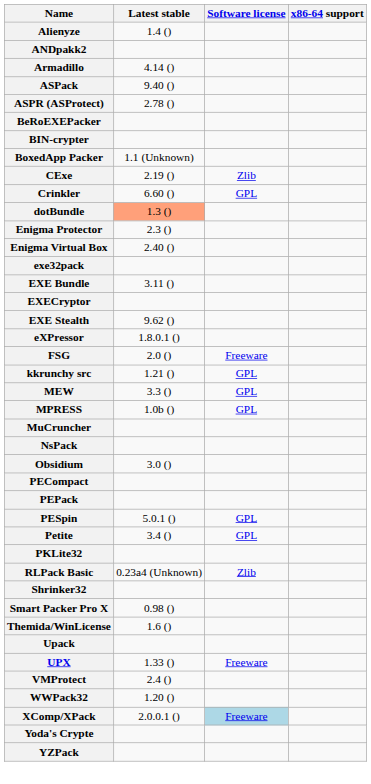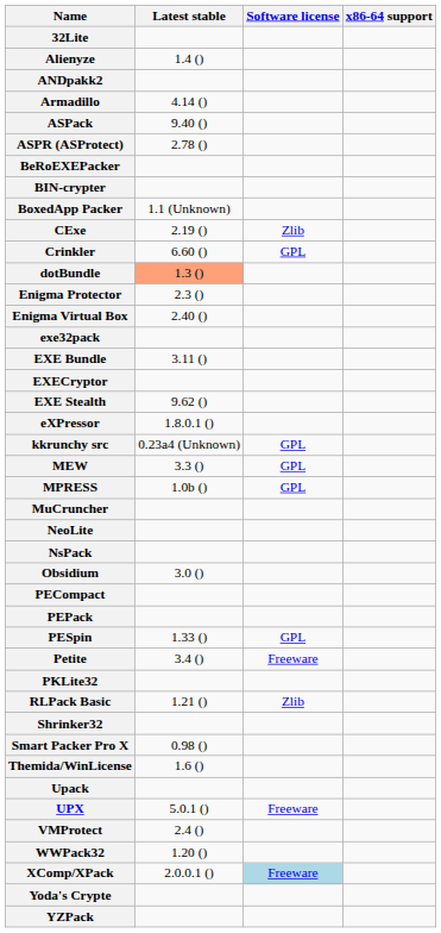+ row: 32Lite
- row: FSG | 2.0 () | Freeware
kkrunchy src | Latest stable: 1.21 () -> 0.23a4 (Unknown)
+ row: NeoLite
PESpin | Latest stable: 5.0.1 () -> 1.33 ()
Petite | Software license: GPL -> Freeware
RLPack Basic | Latest stable: 0.23a4 (Unknown) -> 1.21 ()
UPX | Latest stable: 1.33 () -> 5.0.1 ()
